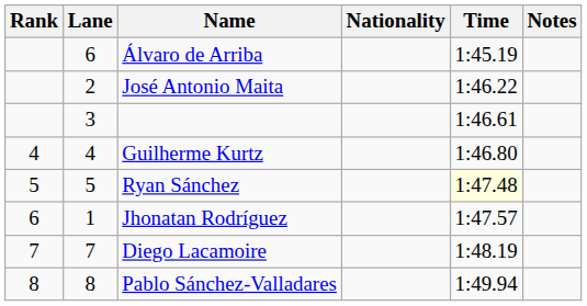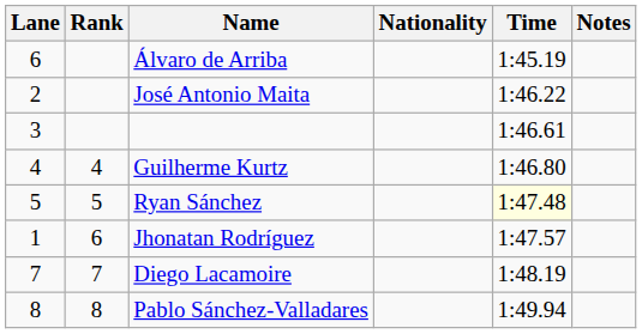columns swapped: Rank <-> Lane
